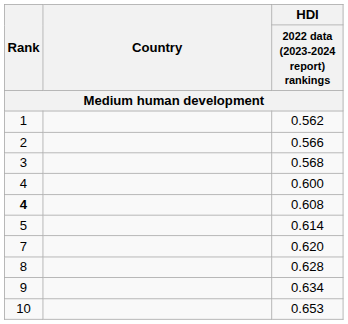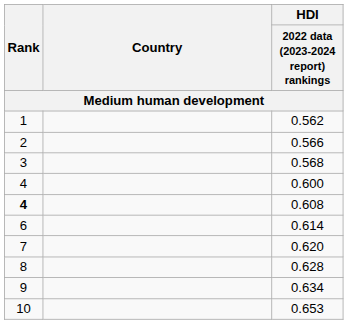0.614 | Rank: 5 -> 6
